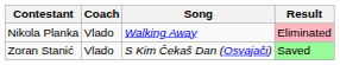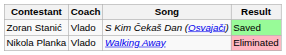rows swapped: Nikola Planka <-> Zoran Stanić
